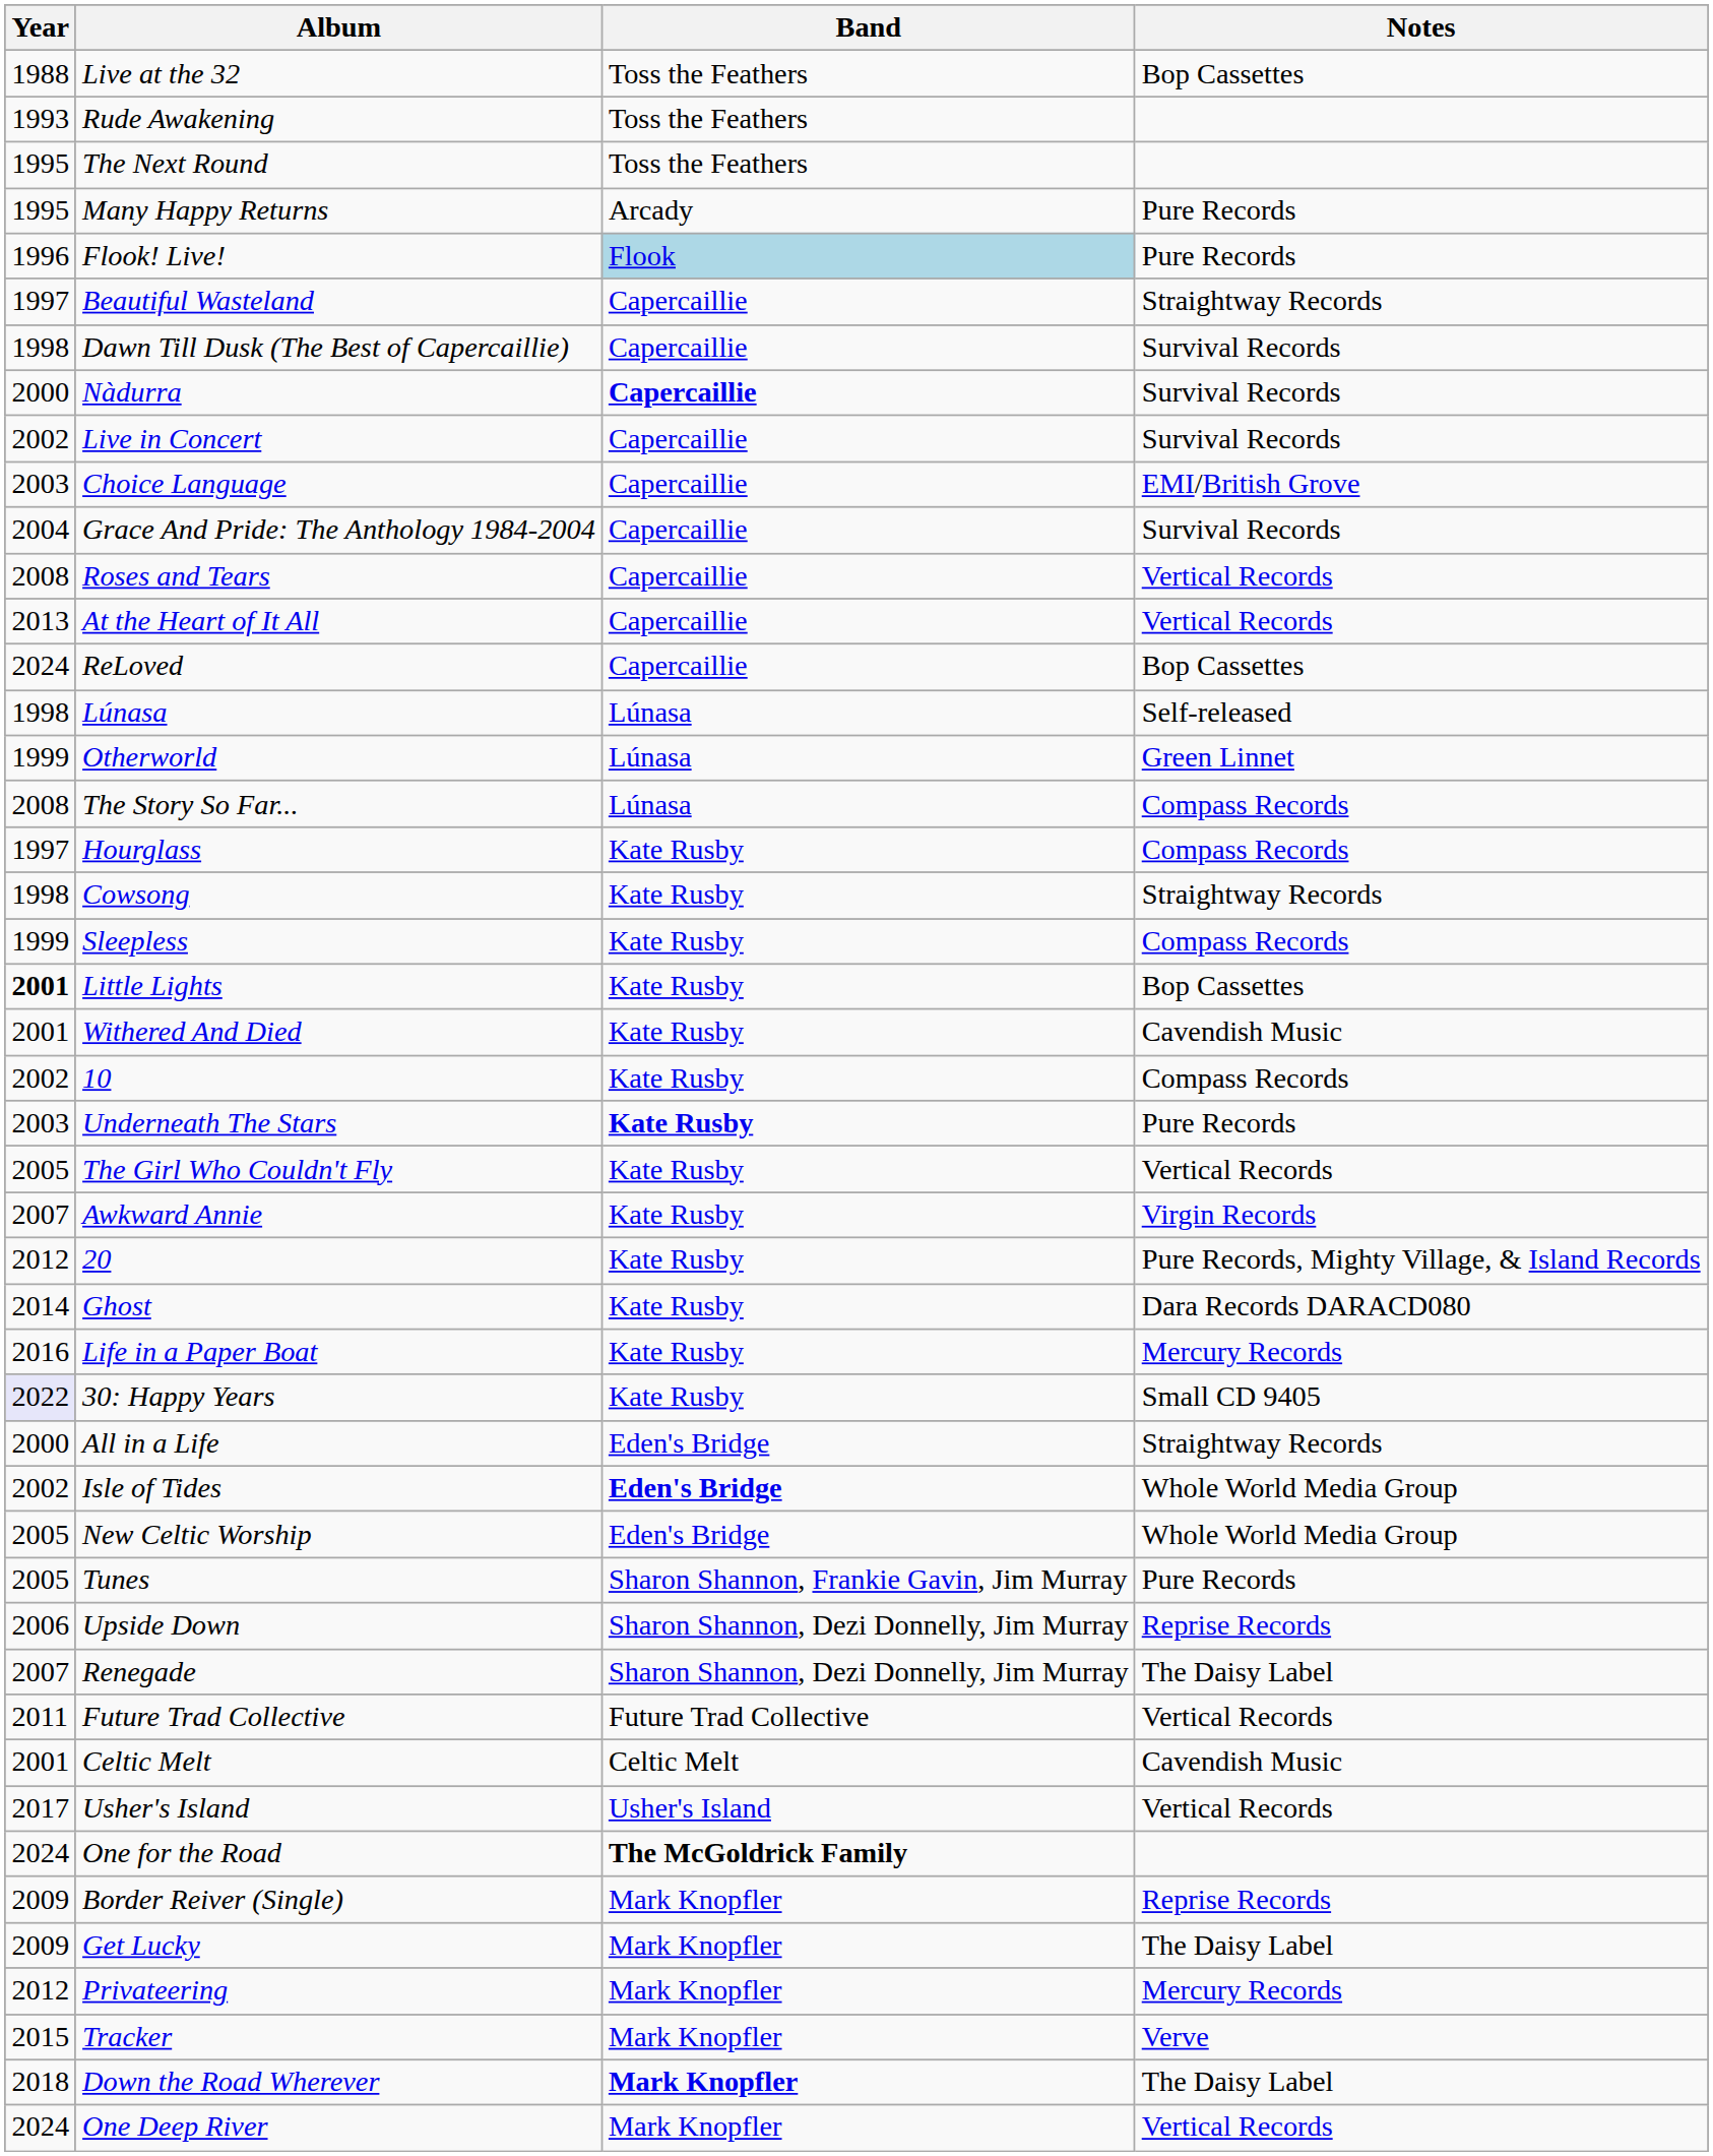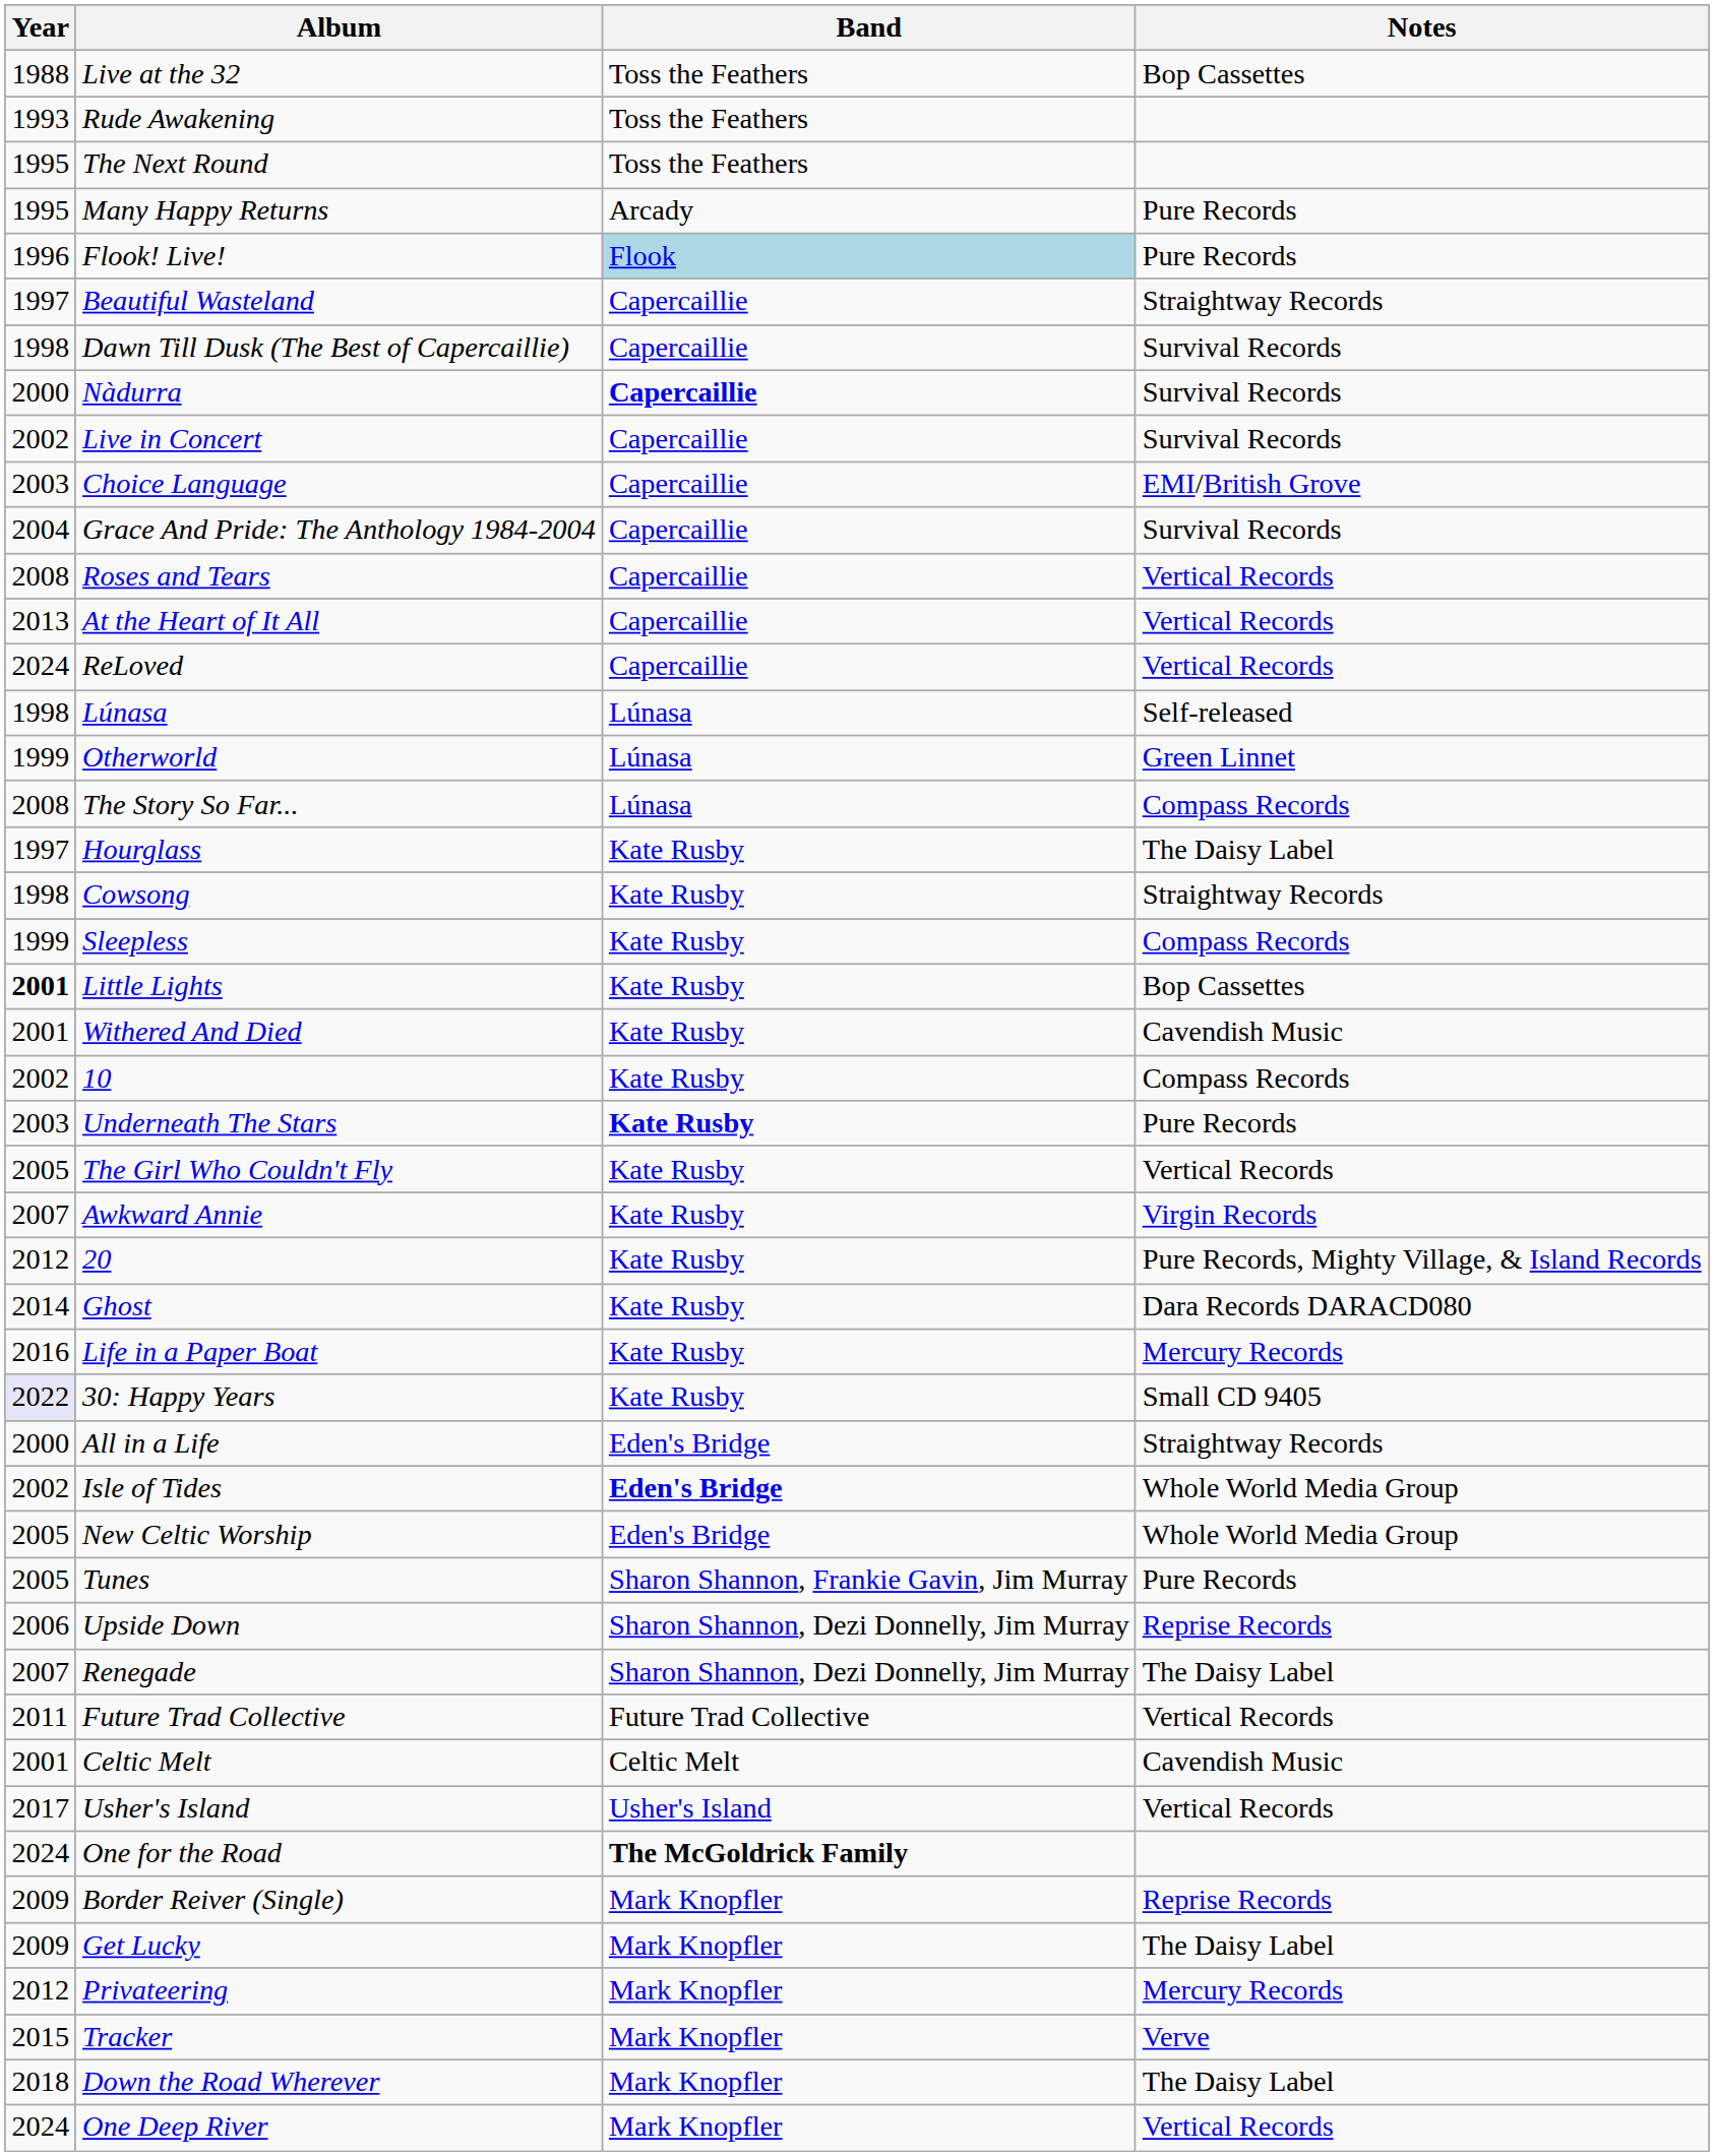ReLoved | Notes: Bop Cassettes -> Vertical Records
Hourglass | Notes: Compass Records -> The Daisy Label
Down the Road Wherever | Band: bold -> normal
